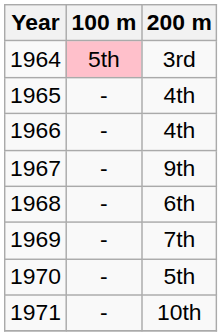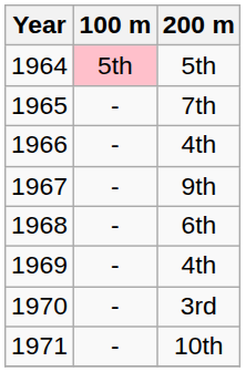1964 | 200 m: 3rd -> 5th
1965 | 200 m: 4th -> 7th
1969 | 200 m: 7th -> 4th
1970 | 200 m: 5th -> 3rd
